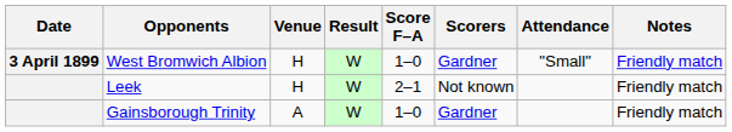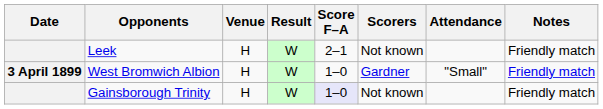rows swapped: West Bromwich Albion <-> Leek
Gainsborough Trinity | Venue: A -> H
Gainsborough Trinity | Score F–A: no background -> lavender background
Gainsborough Trinity | Scorers: Gardner -> Not known
